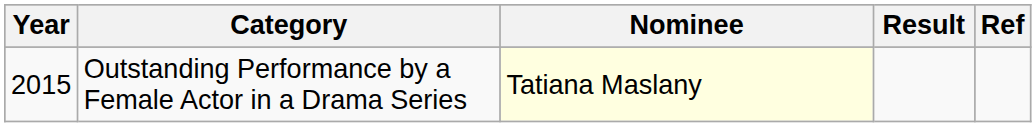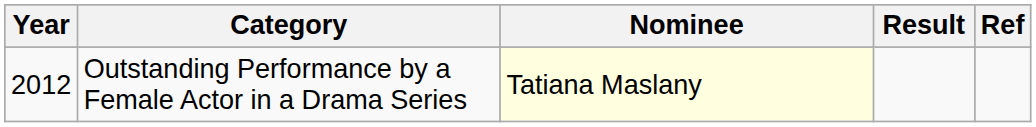Outstanding Performance by a Female Actor in a Drama Series | Year: 2015 -> 2012
